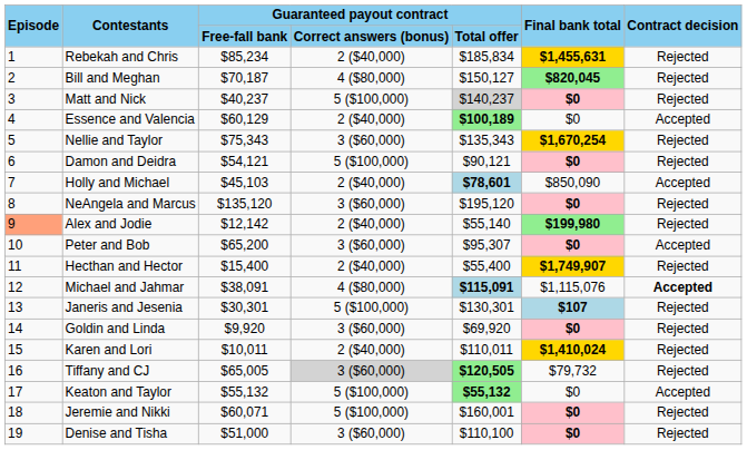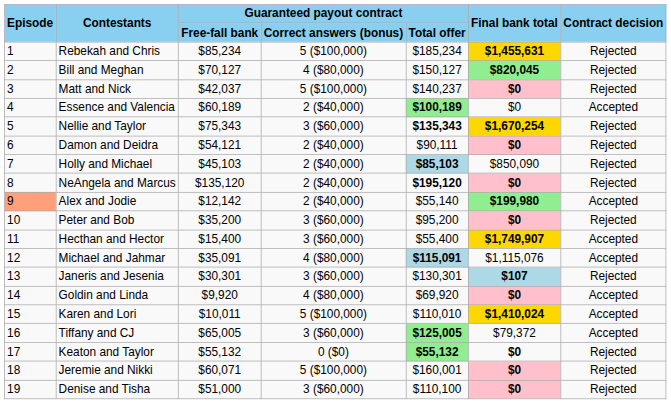Rebekah and Chris | Guaranteed payout contract / Correct answers (bonus): 2 ($40,000) -> 5 ($100,000)
Rebekah and Chris | Guaranteed payout contract / Total offer: $185,834 -> $185,234
Bill and Meghan | Guaranteed payout contract / Free-fall bank: $70,187 -> $70,127
Matt and Nick | Guaranteed payout contract / Free-fall bank: $40,237 -> $42,037
Matt and Nick | Guaranteed payout contract / Total offer: lightgrey background -> no background
Essence and Valencia | Guaranteed payout contract / Free-fall bank: $60,129 -> $60,189
Nellie and Taylor | Guaranteed payout contract / Total offer: normal -> bold
Damon and Deidra | Guaranteed payout contract / Correct answers (bonus): 5 ($100,000) -> 2 ($40,000)
Damon and Deidra | Guaranteed payout contract / Total offer: $90,121 -> $90,111
Holly and Michael | Guaranteed payout contract / Total offer: $78,601 -> $85,103
Holly and Michael | Contract decision: Accepted -> Rejected
NeAngela and Marcus | Guaranteed payout contract / Correct answers (bonus): 3 ($60,000) -> 2 ($40,000)
NeAngela and Marcus | Guaranteed payout contract / Total offer: normal -> bold
Alex and Jodie | Contract decision: Rejected -> Accepted
Peter and Bob | Guaranteed payout contract / Free-fall bank: $65,200 -> $35,200
Peter and Bob | Guaranteed payout contract / Total offer: $95,307 -> $95,200
Peter and Bob | Contract decision: Accepted -> Rejected
Hecthan and Hector | Guaranteed payout contract / Correct answers (bonus): 2 ($40,000) -> 3 ($60,000)
Hecthan and Hector | Contract decision: Rejected -> Accepted
Michael and Jahmar | Guaranteed payout contract / Free-fall bank: $38,091 -> $35,091
Michael and Jahmar | Contract decision: bold -> normal
Janeris and Jesenia | Guaranteed payout contract / Correct answers (bonus): 5 ($100,000) -> 3 ($60,000)
Goldin and Linda | Guaranteed payout contract / Correct answers (bonus): 3 ($60,000) -> 4 ($80,000)
Goldin and Linda | Contract decision: Rejected -> Accepted
Karen and Lori | Guaranteed payout contract / Correct answers (bonus): 2 ($40,000) -> 5 ($100,000)
Karen and Lori | Guaranteed payout contract / Total offer: $110,011 -> $110,010
Karen and Lori | Contract decision: Rejected -> Accepted
Tiffany and CJ | Guaranteed payout contract / Correct answers (bonus): lightgrey background -> no background
Tiffany and CJ | Guaranteed payout contract / Total offer: $120,505 -> $125,005
Tiffany and CJ | Final bank total: $79,732 -> $79,372
Tiffany and CJ | Contract decision: Rejected -> Accepted
Keaton and Taylor | Guaranteed payout contract / Correct answers (bonus): 5 ($100,000) -> 0 ($0)
Keaton and Taylor | Final bank total: normal -> bold
Keaton and Taylor | Contract decision: Accepted -> Rejected
